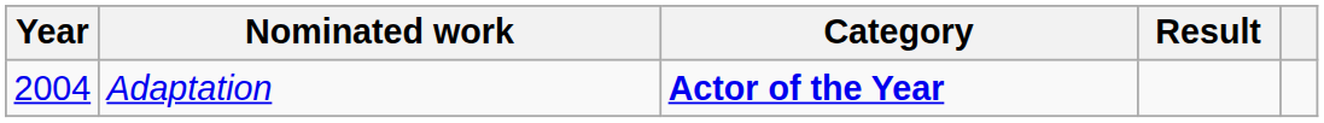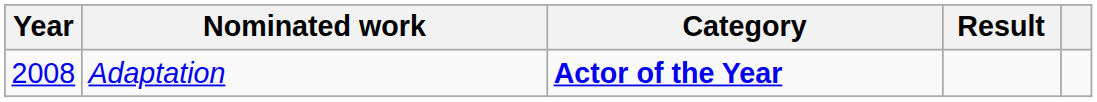Adaptation | Year: 2004 -> 2008
